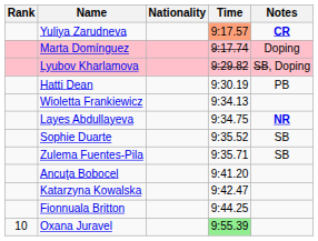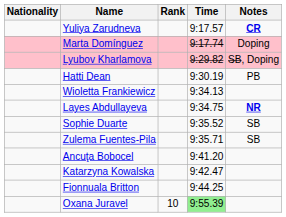columns swapped: Rank <-> Nationality
Yuliya Zarudneva | Time: lightsalmon background -> no background
